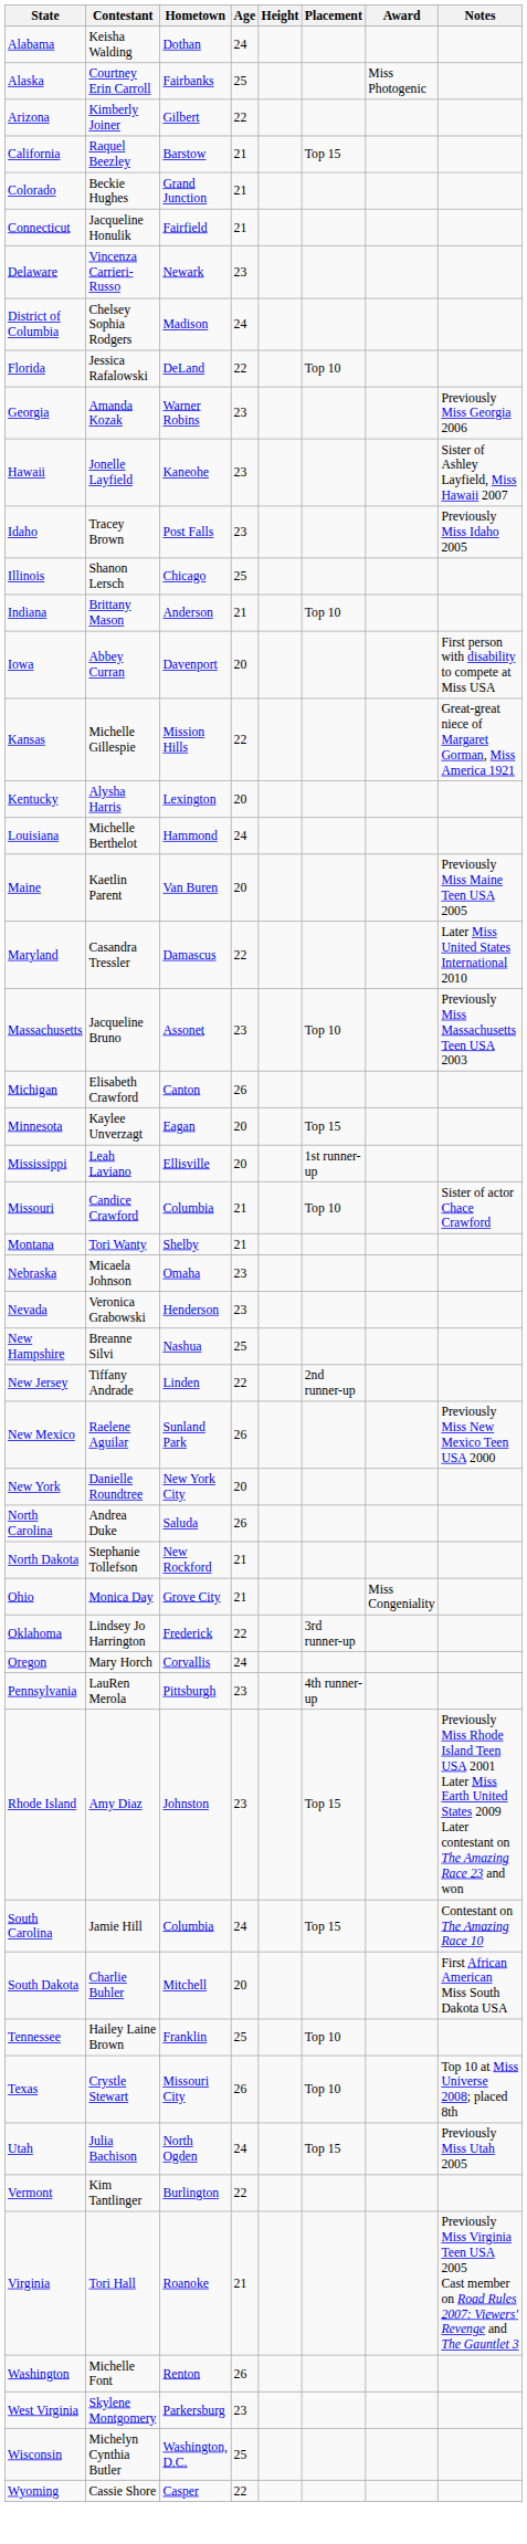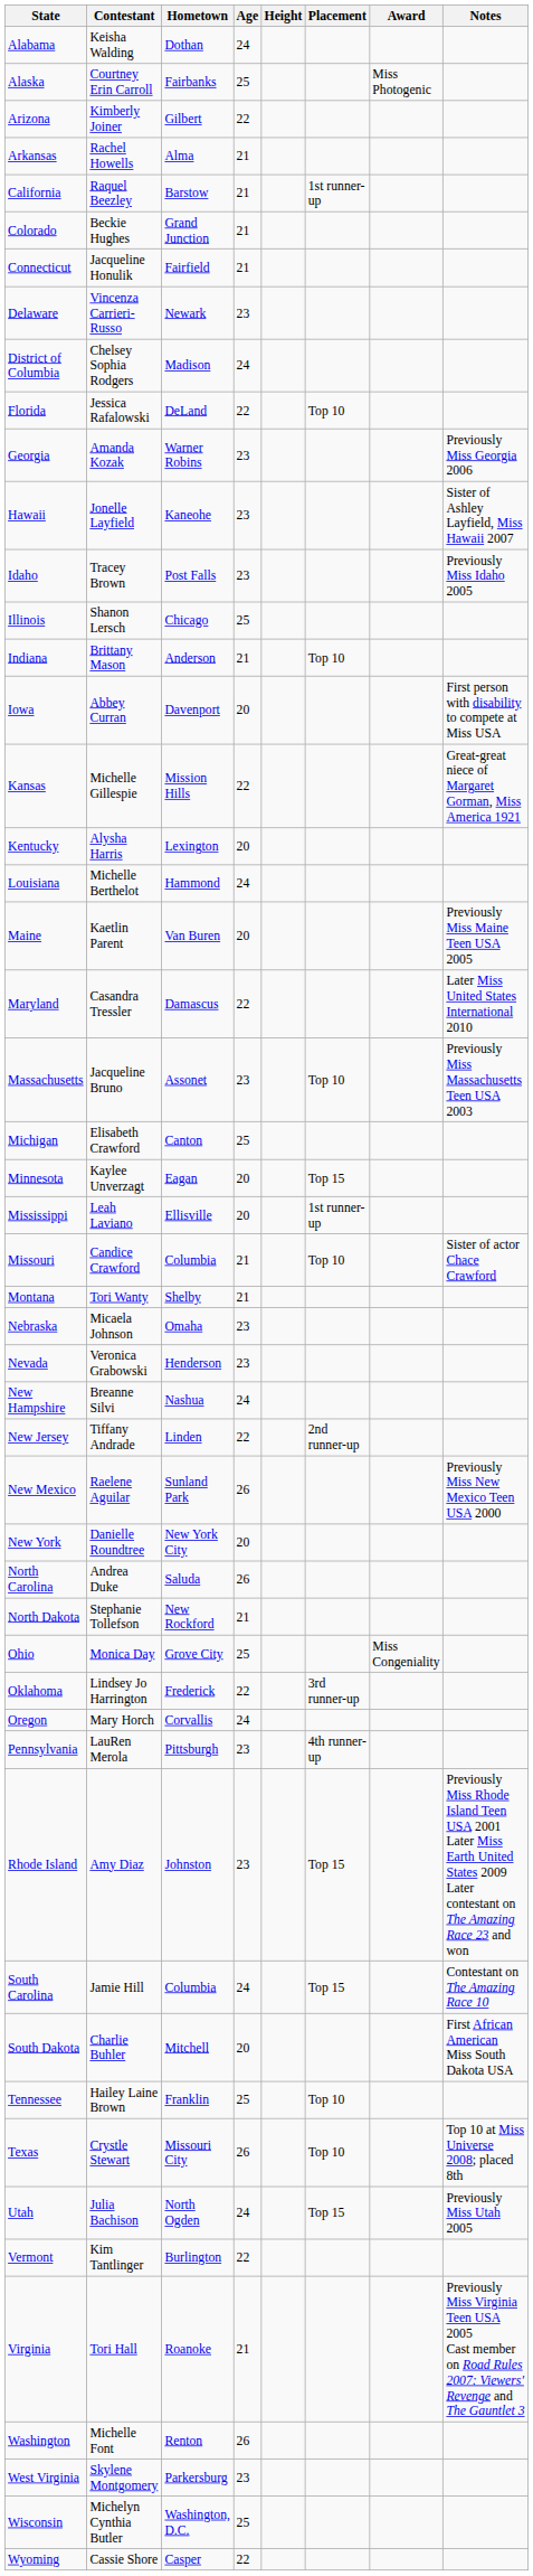+ row: Arkansas | Rachel Howells | Alma | 21
California | Placement: Top 15 -> 1st runner-up
Michigan | Age: 26 -> 25
New Hampshire | Age: 25 -> 24
Ohio | Age: 21 -> 25
